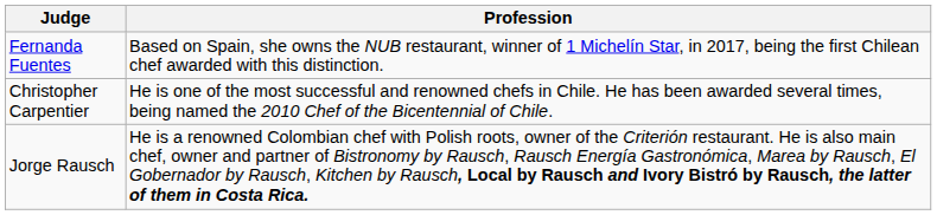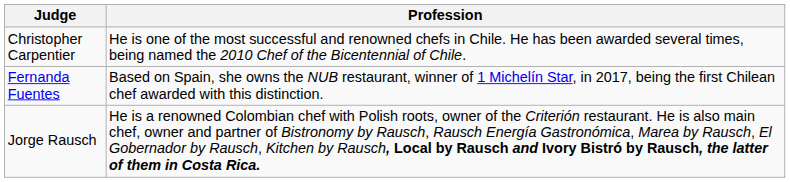rows swapped: Christopher Carpentier <-> Fernanda Fuentes
